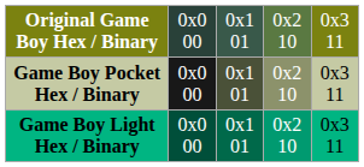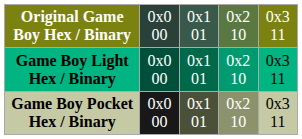rows swapped: Game Boy Pocket Hex / Binary <-> Game Boy Light Hex / Binary
